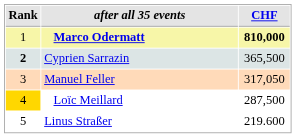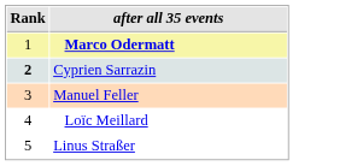- column: CHF | 810,000 | 365,500 | 317,050 | 287,500 | 219.600
Loïc Meillard | Rank: gold background -> no background
